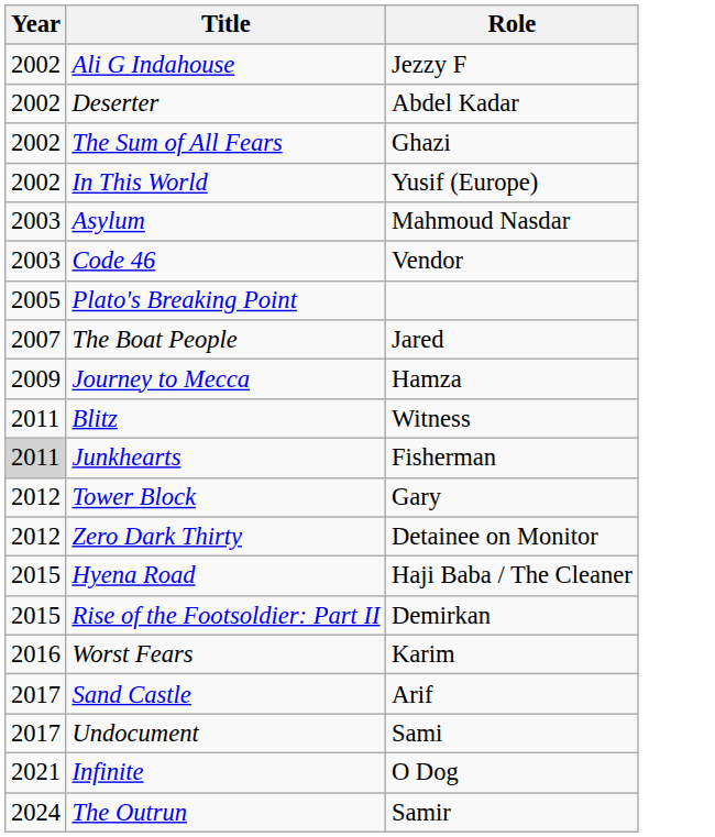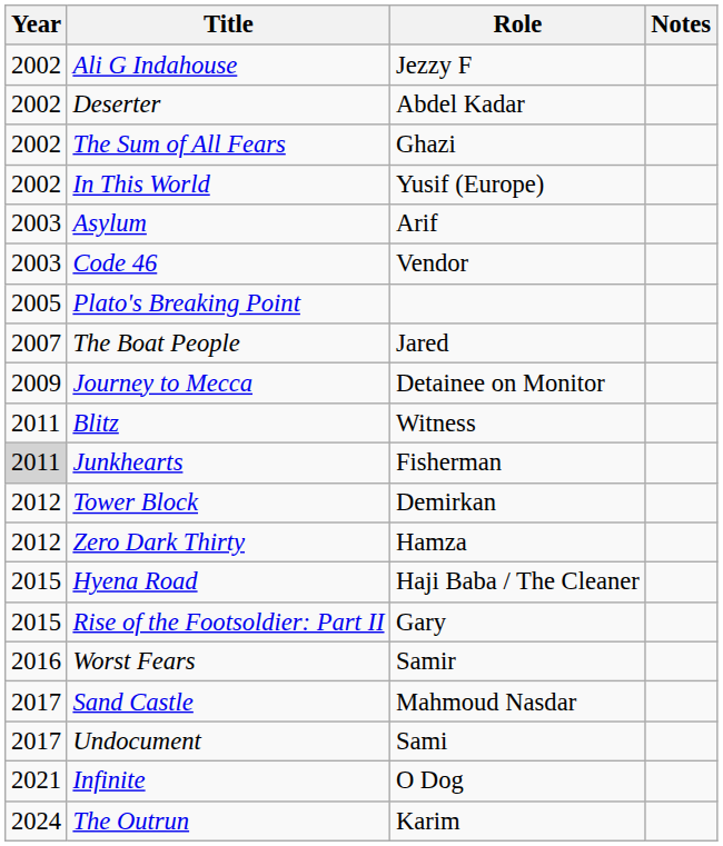+ column: Notes
Asylum | Role: Mahmoud Nasdar -> Arif
Journey to Mecca | Role: Hamza -> Detainee on Monitor
Tower Block | Role: Gary -> Demirkan
Zero Dark Thirty | Role: Detainee on Monitor -> Hamza
Rise of the Footsoldier: Part II | Role: Demirkan -> Gary
Worst Fears | Role: Karim -> Samir
Sand Castle | Role: Arif -> Mahmoud Nasdar
The Outrun | Role: Samir -> Karim
